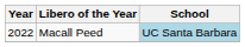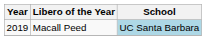Macall Peed | Year: 2022 -> 2019
